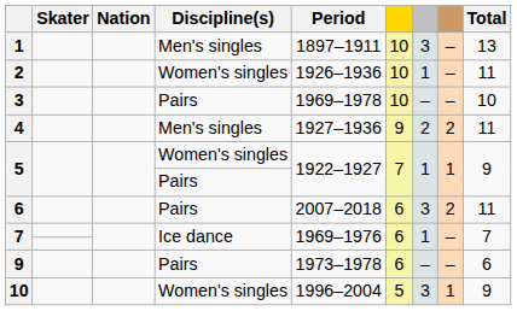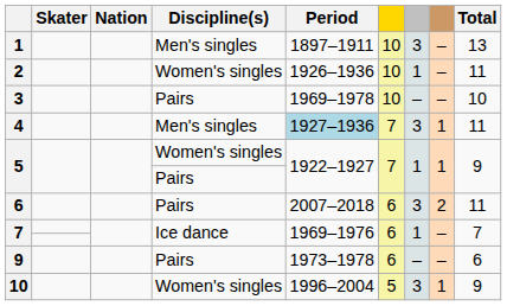4 | Period: no background -> lightblue background
4 | column 6: 9 -> 7
4 | column 7: 2 -> 3
4 | column 8: 2 -> 1
